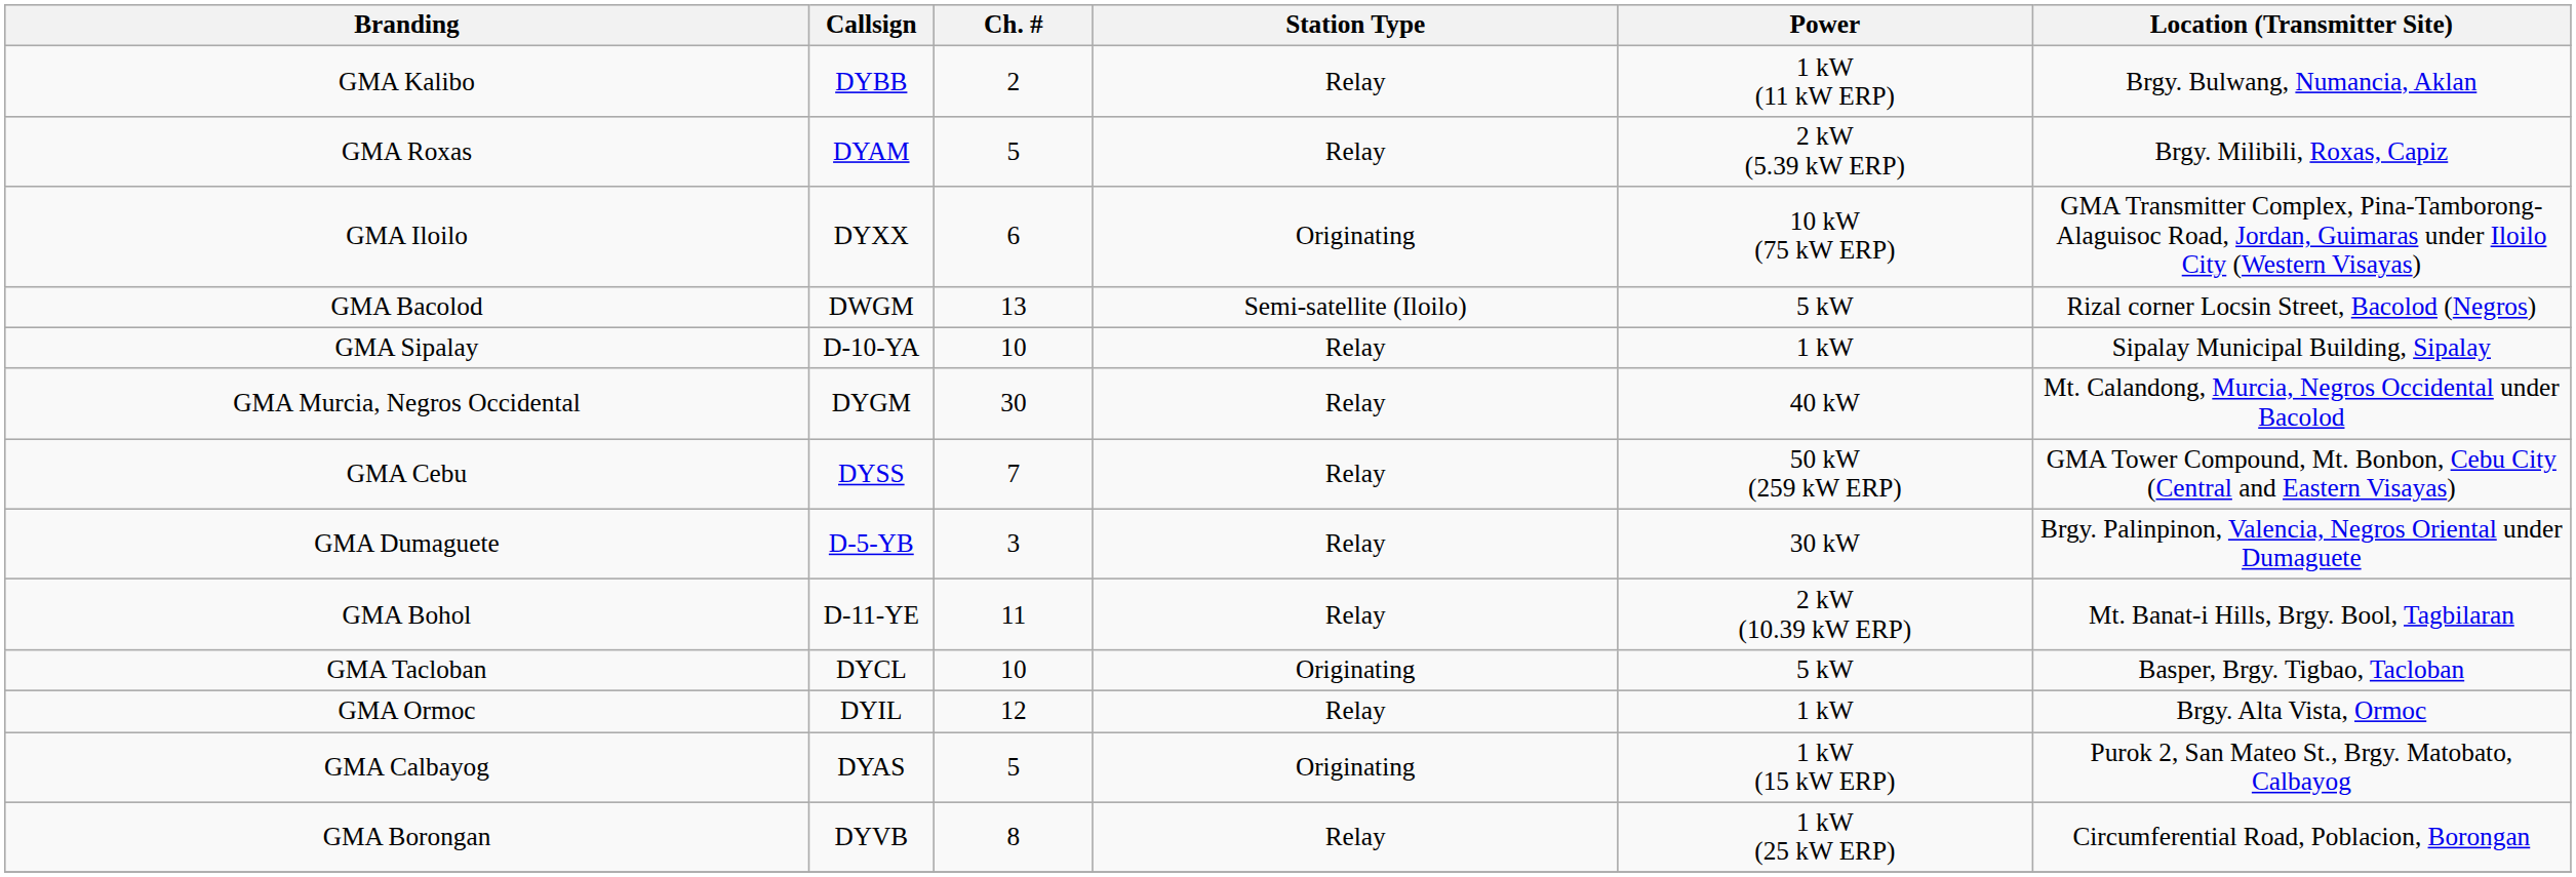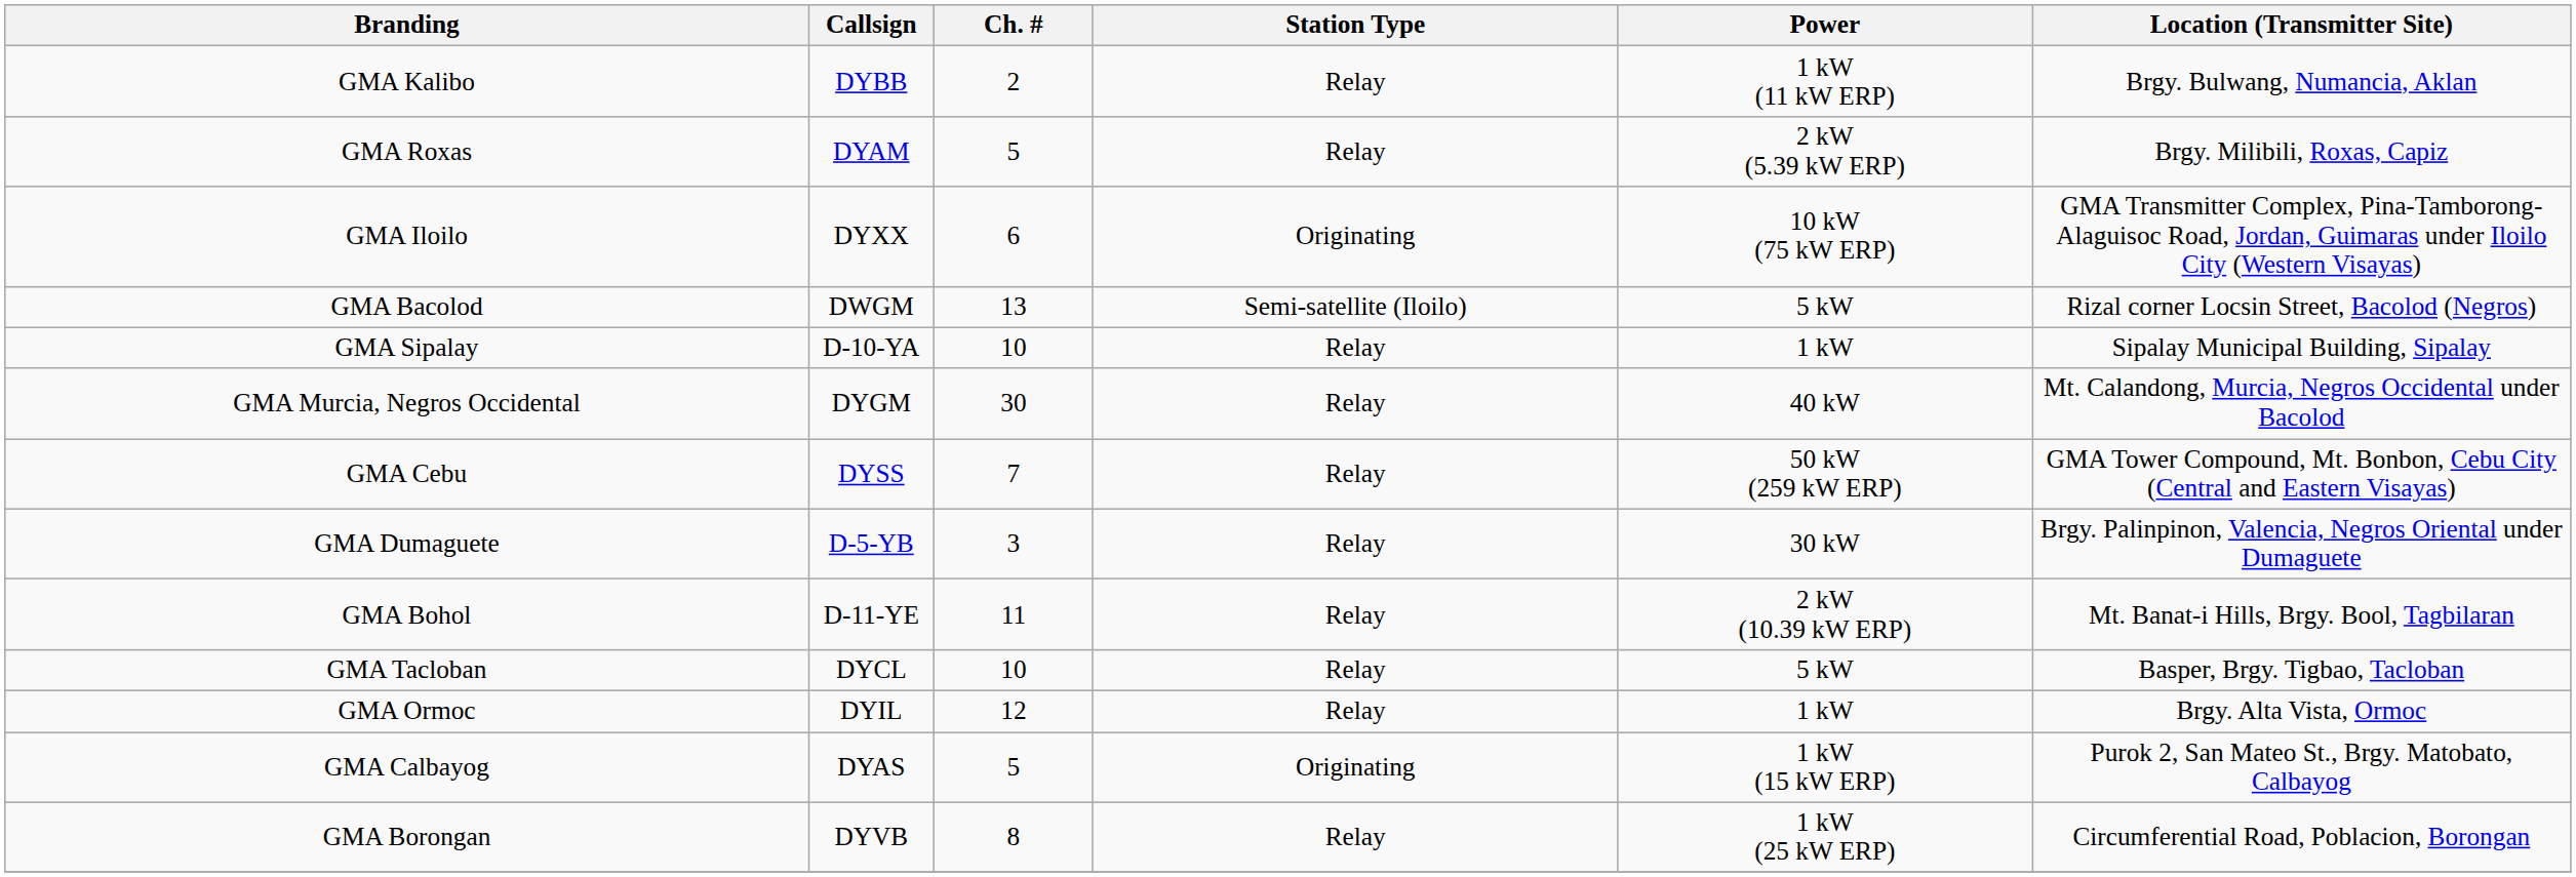GMA Tacloban | Station Type: Originating -> Relay
